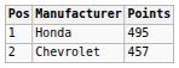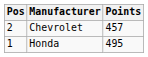rows swapped: Honda <-> Chevrolet
